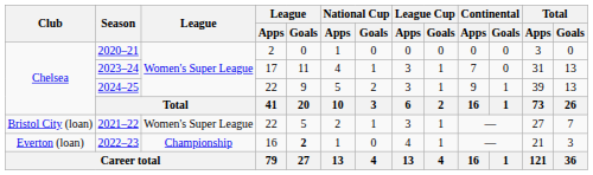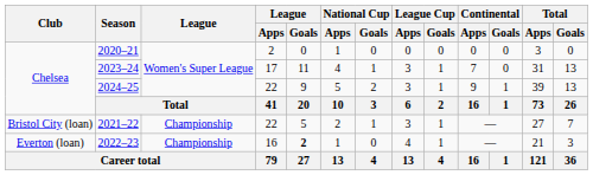2021–22 | League: Women's Super League -> Championship
